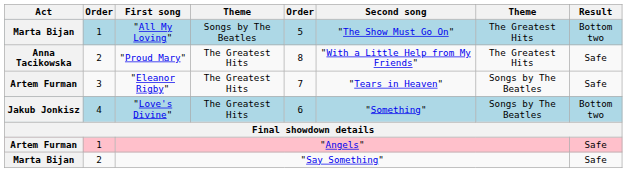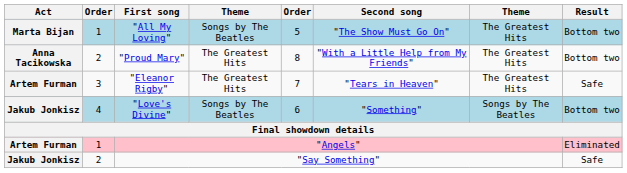"Proud Mary" | Result: Safe -> Bottom two
"Eleanor Rigby" | column 7: Songs by The Beatles -> The Greatest Hits
"Love's Divine" | column 4: The Greatest Hits -> Songs by The Beatles
"Angels" | Result: Safe -> Eliminated
"Say Something" | Act: Marta Bijan -> Jakub Jonkisz
